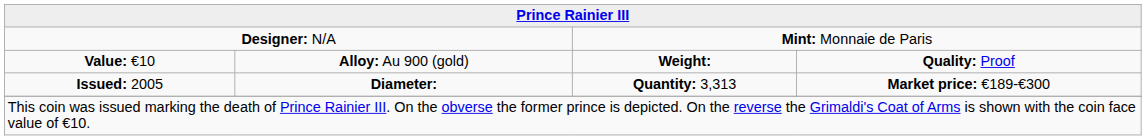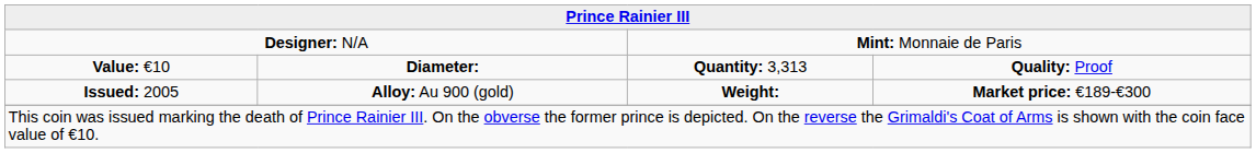Value: €10 | column 2: Alloy: Au 900 (gold) -> Diameter:
Value: €10 | column 3: Weight: -> Quantity: 3,313
Issued: 2005 | column 2: Diameter: -> Alloy: Au 900 (gold)
Issued: 2005 | column 3: Quantity: 3,313 -> Weight:
